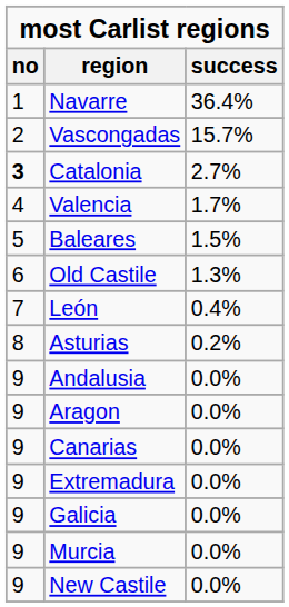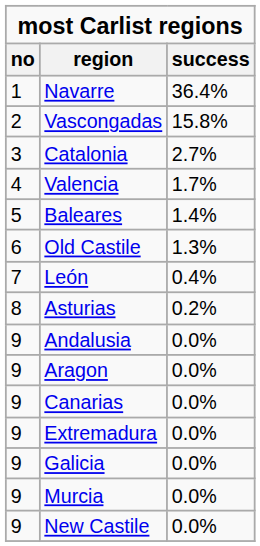Vascongadas | success: 15.7% -> 15.8%
Catalonia | no: bold -> normal
Baleares | success: 1.5% -> 1.4%
